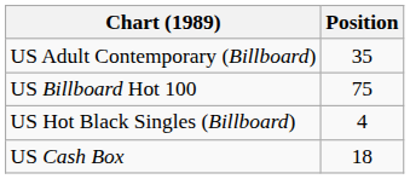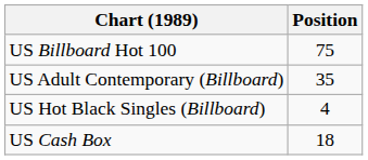rows swapped: US Billboard Hot 100 <-> US Adult Contemporary (Billboard)
